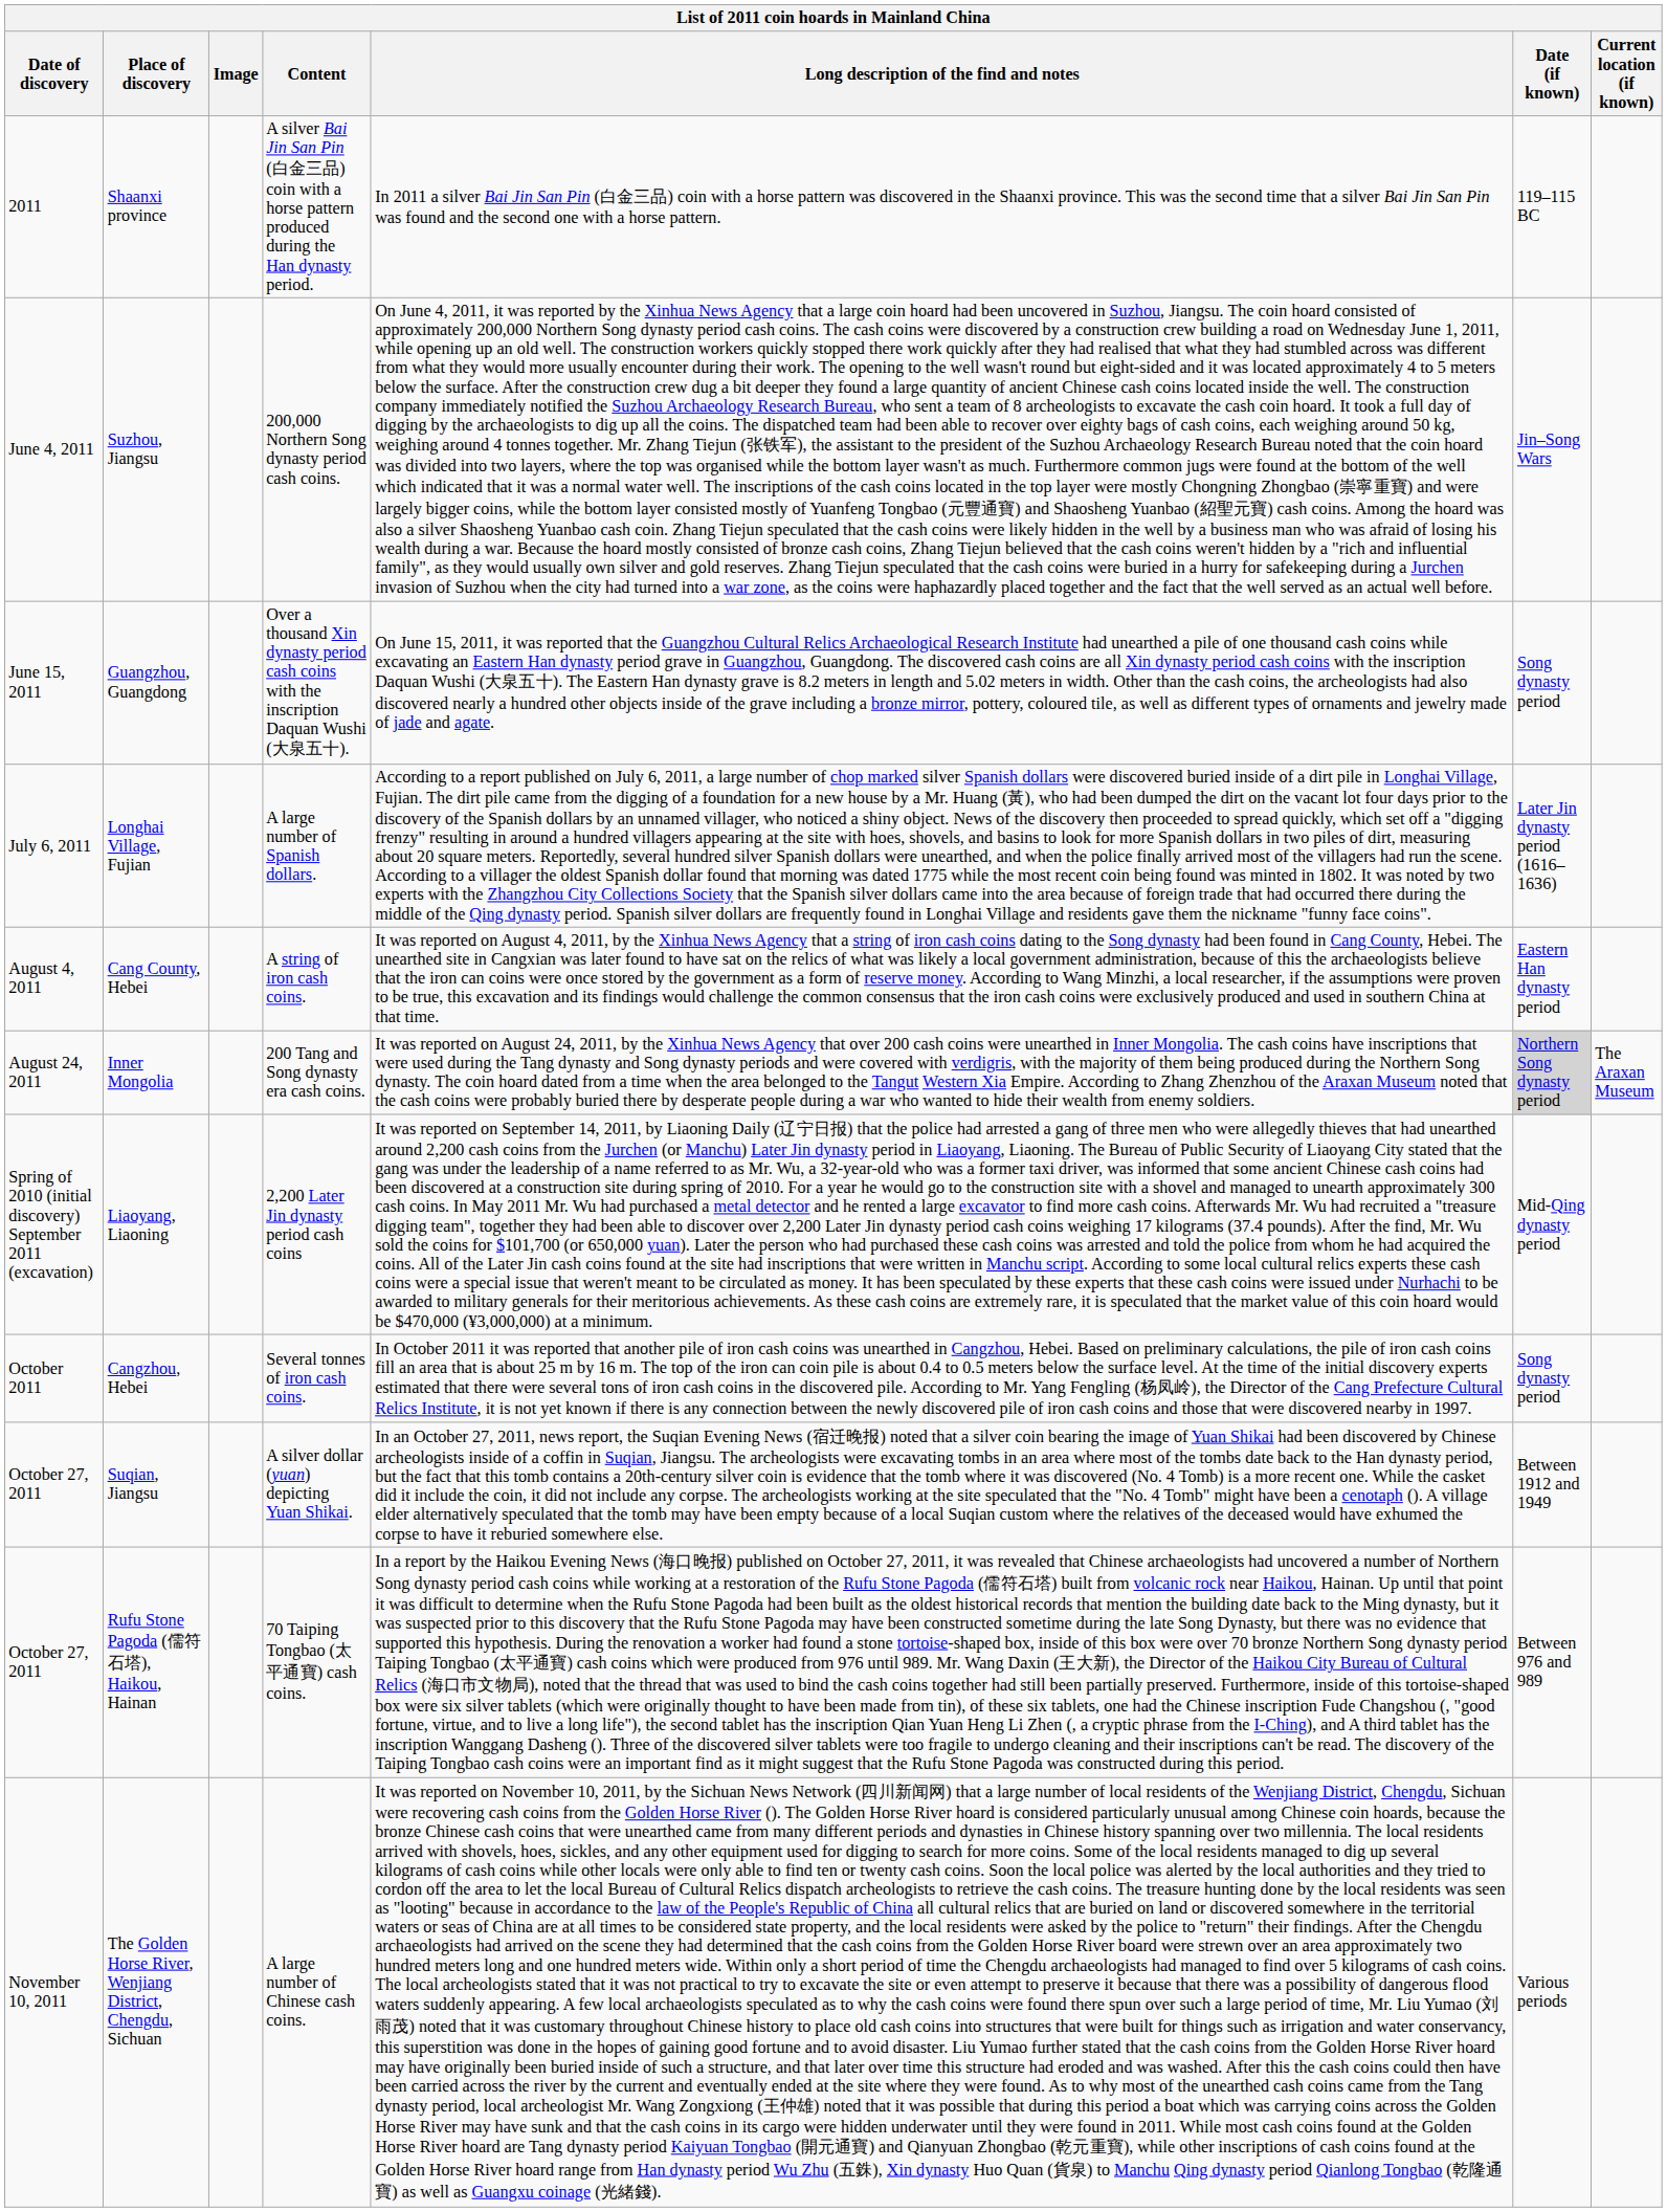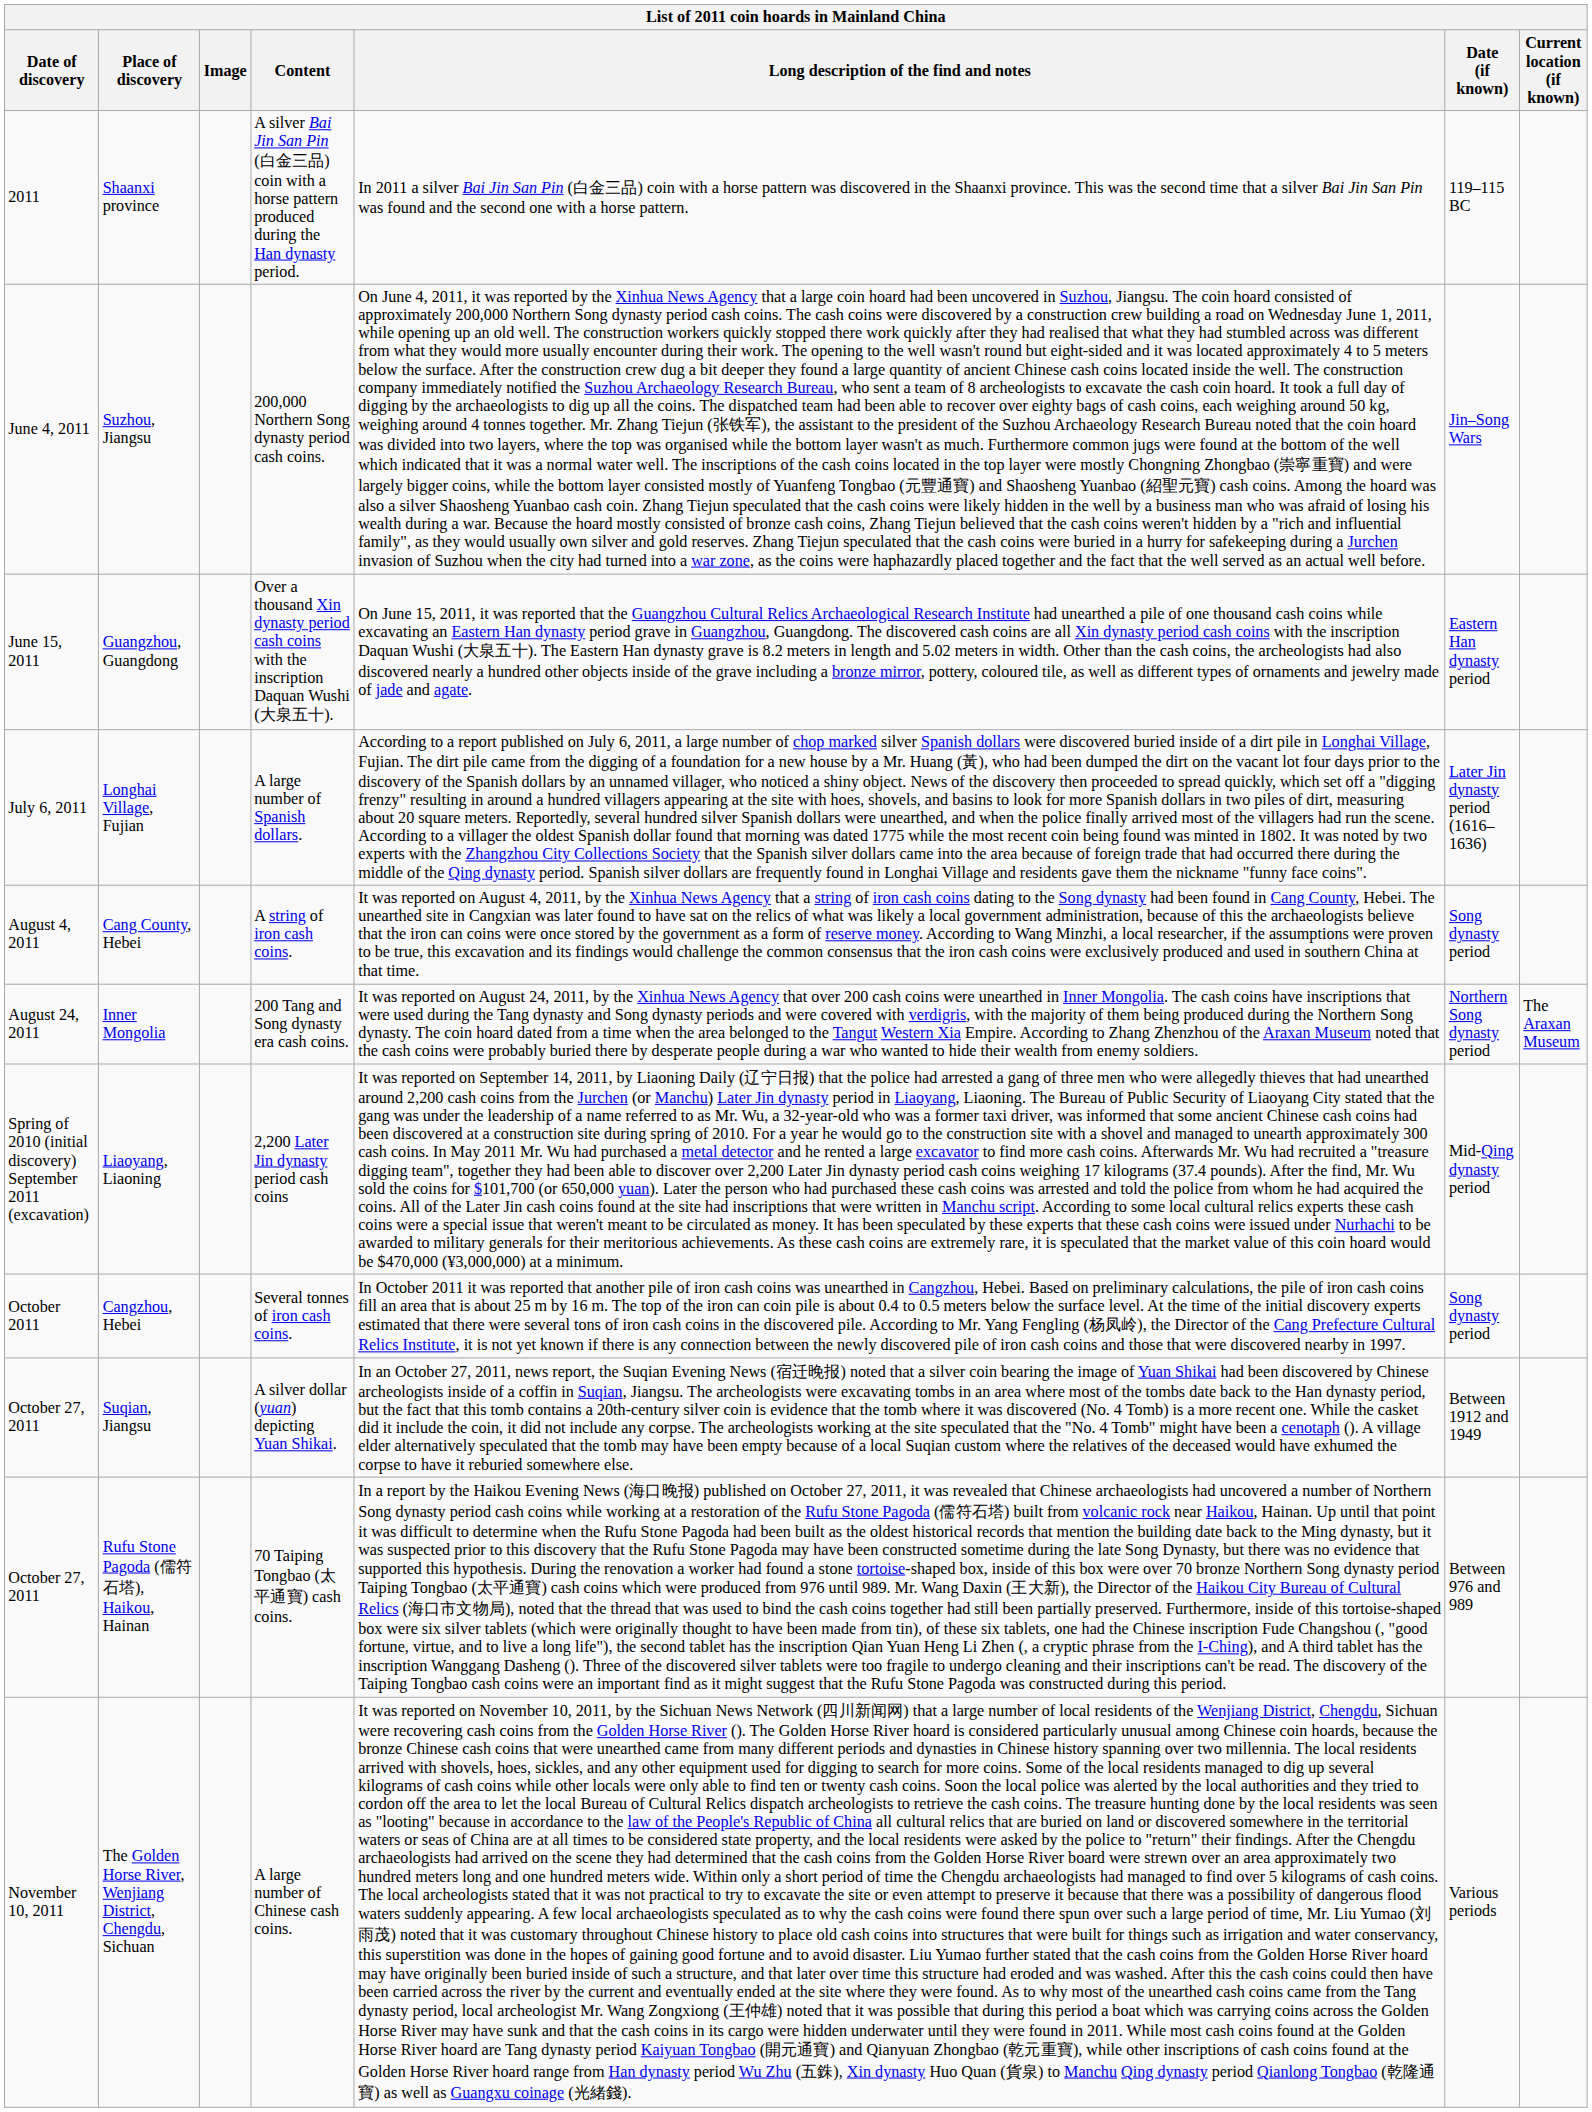Guangzhou, Guangdong | Date (if known): Song dynasty period -> Eastern Han dynasty period
Cang County, Hebei | Date (if known): Eastern Han dynasty period -> Song dynasty period
Inner Mongolia | Date (if known): lightgrey background -> no background
